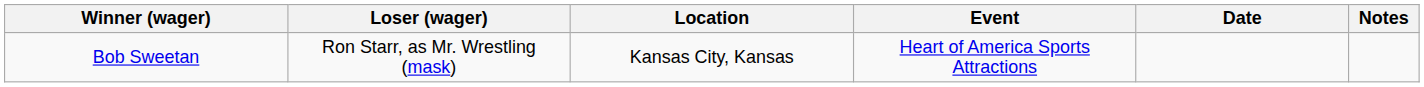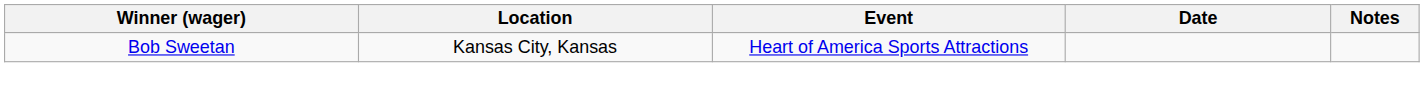- column: Loser (wager) | Ron Starr, as Mr. Wrestling (mask)
